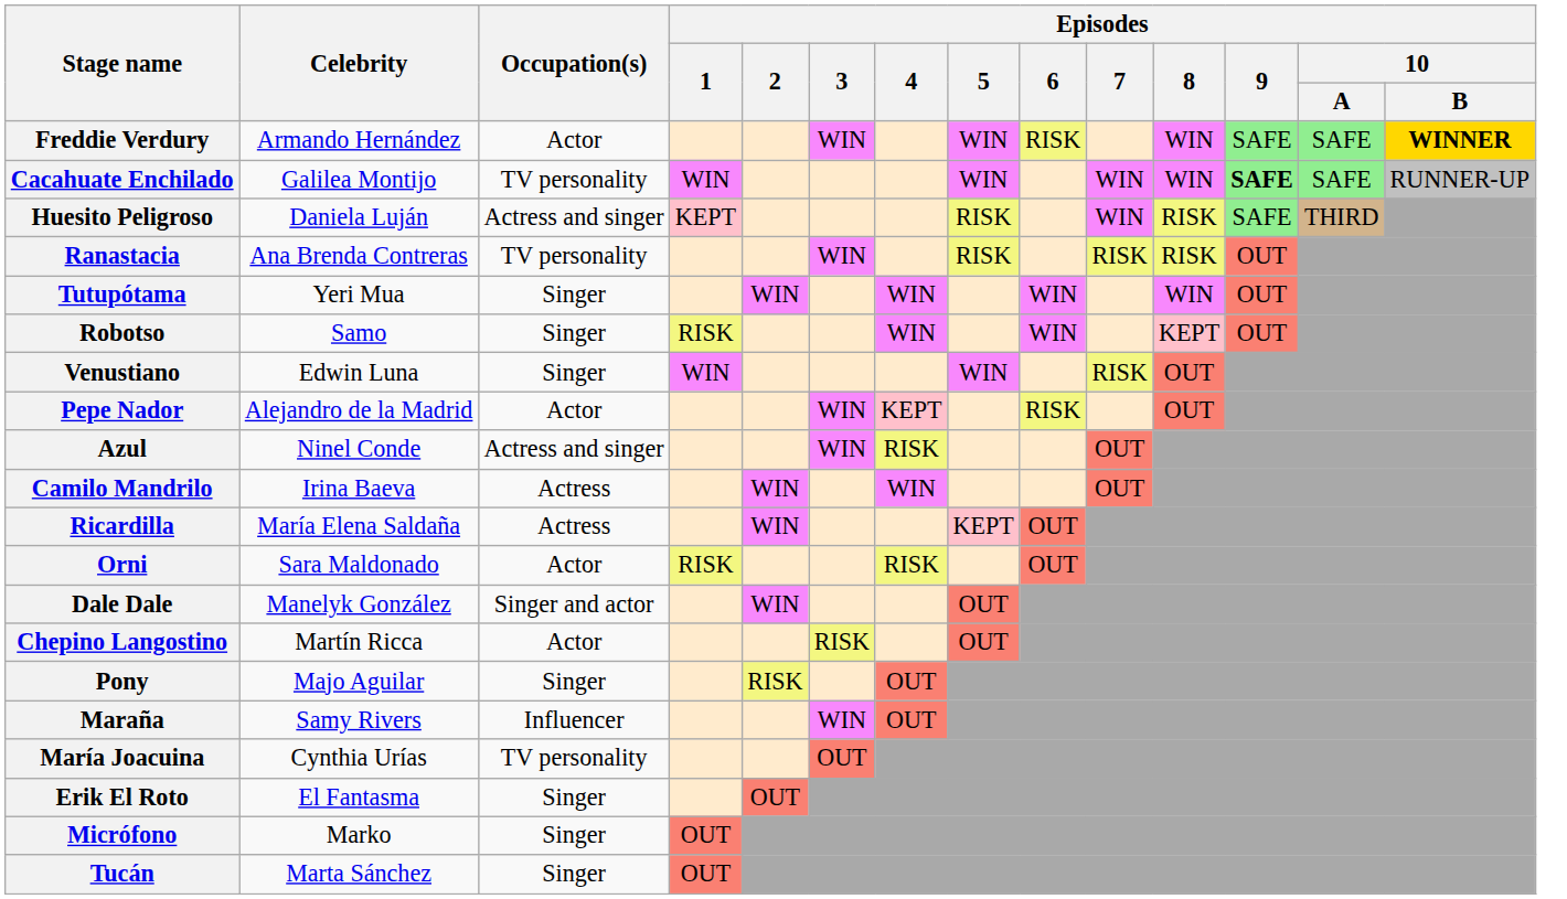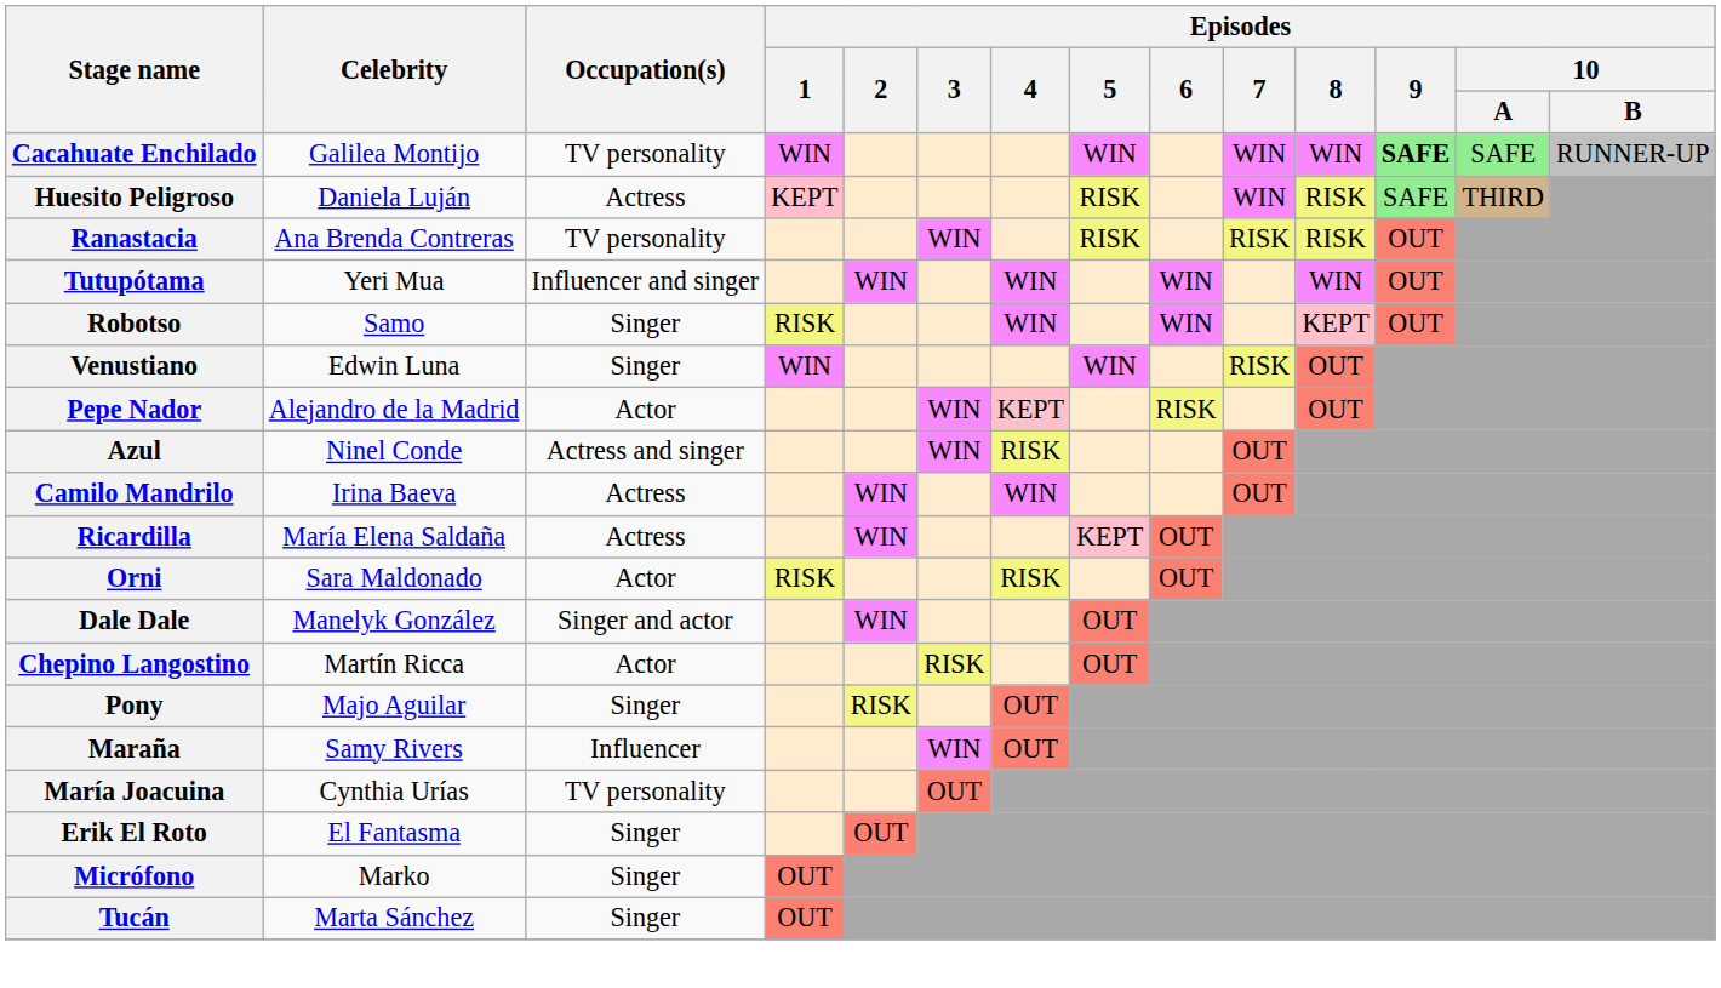- row: Freddie Verdury | Armando Hernández | Actor | WIN | WIN | RISK | WIN | SAFE | SAFE | WINNER
Huesito Peligroso | Occupation(s): Actress and singer -> Actress
Tutupótama | Occupation(s): Singer -> Influencer and singer
